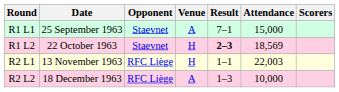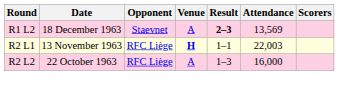- row: R1 L1 | 25 September 1963 | Staevnet | A | 7–1 | 15,000
R1 L2 | Date: 22 October 1963 -> 18 December 1963
R1 L2 | Venue: H -> A
R1 L2 | Attendance: 18,569 -> 13,569
R2 L1 | Venue: normal -> bold
R2 L2 | Date: 18 December 1963 -> 22 October 1963
R2 L2 | Attendance: 10,000 -> 16,000
